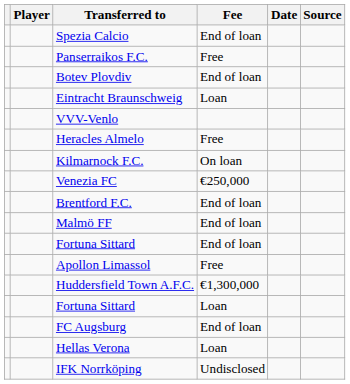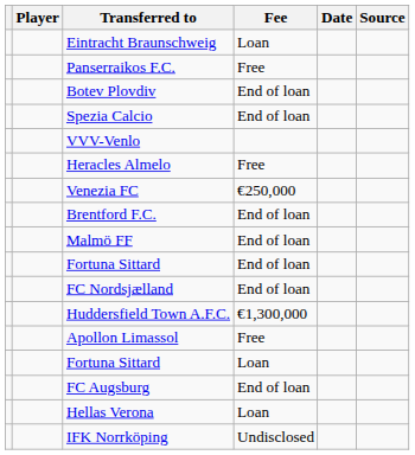rows swapped: Spezia Calcio <-> Eintracht Braunschweig
- row: Kilmarnock F.C. | On loan
+ row: FC Nordsjælland | End of loan
rows swapped: Apollon Limassol <-> Huddersfield Town A.F.C.
